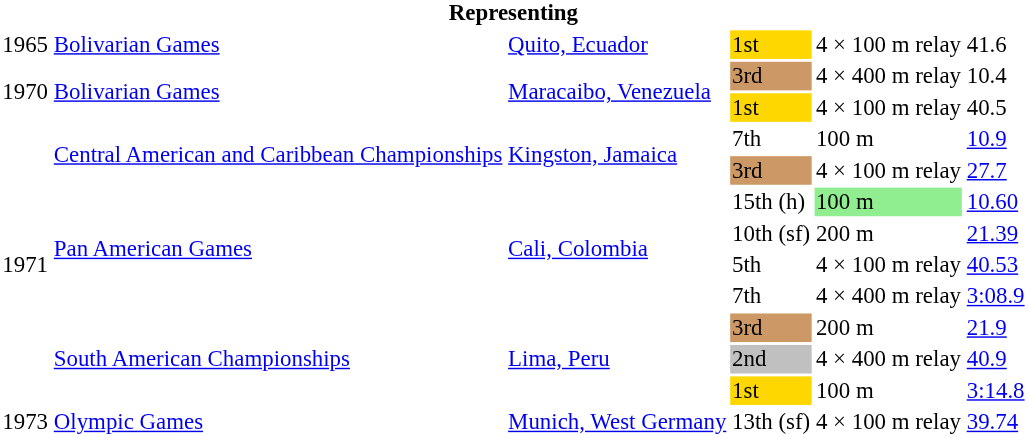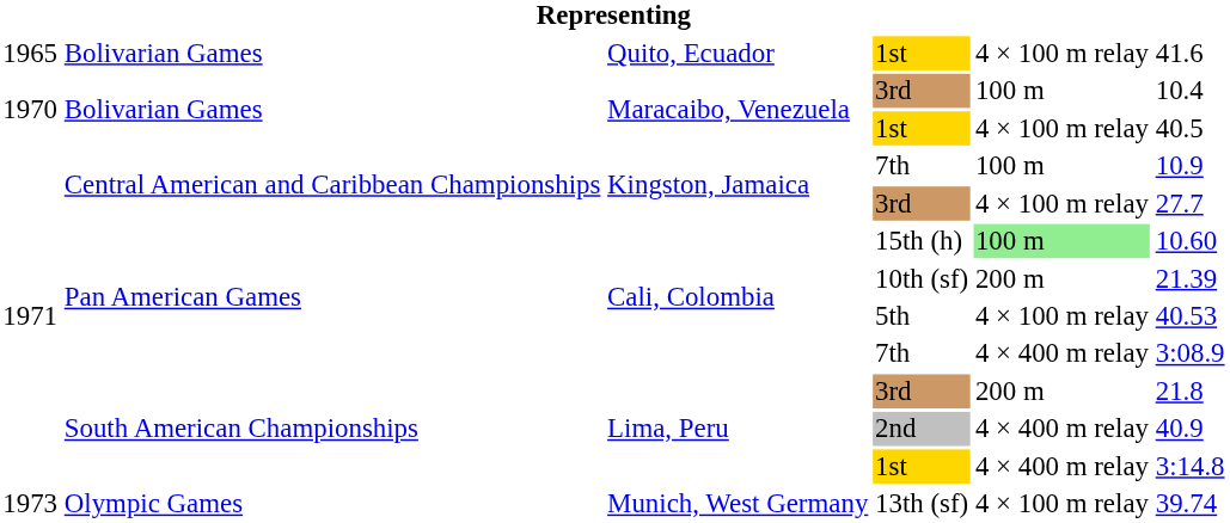Maracaibo, Venezuela / 3rd | column 5: 4 × 400 m relay -> 100 m
Lima, Peru / 3rd | column 6: 21.9 -> 21.8
Lima, Peru / 1st | column 5: 100 m -> 4 × 400 m relay
